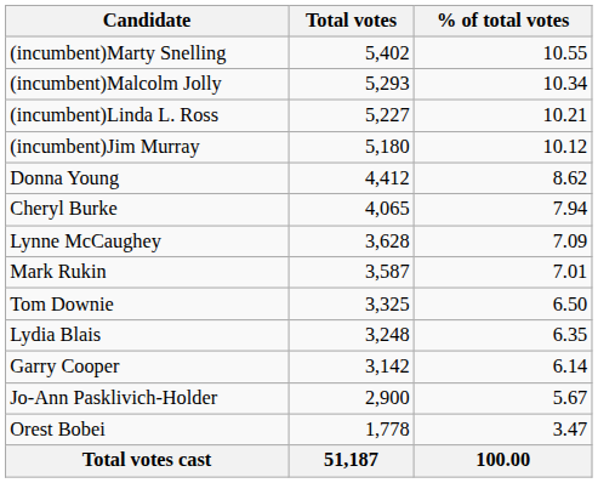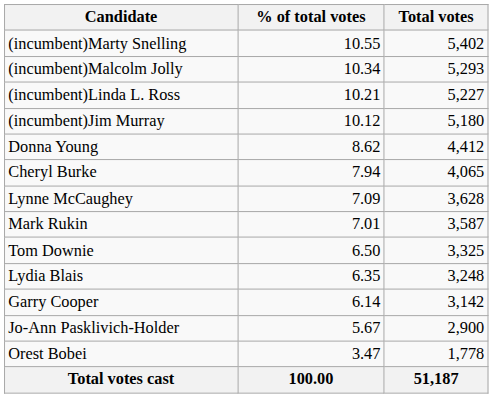columns swapped: Total votes <-> % of total votes
